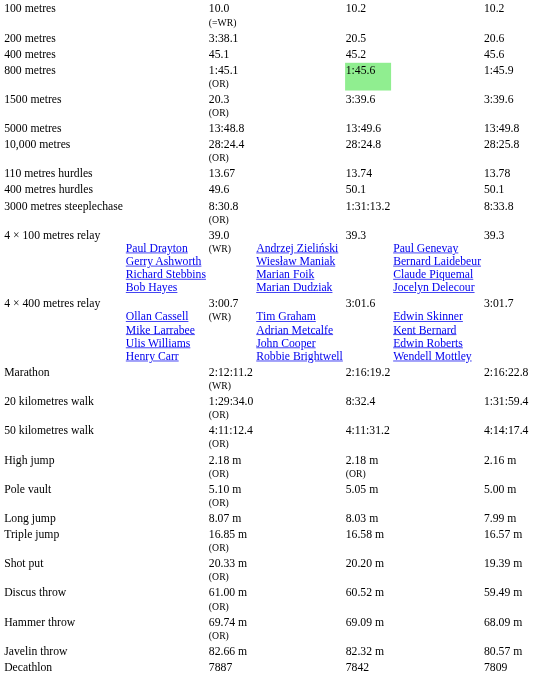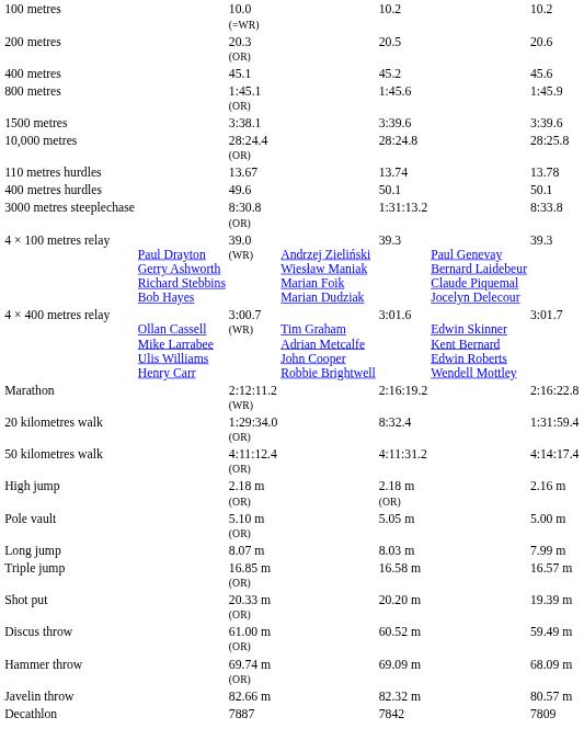200 metres | column 3: 3:38.1 -> 20.3 (OR)
800 metres | column 5: lightgreen background -> no background
1500 metres | column 3: 20.3 (OR) -> 3:38.1
- row: 5000 metres | 13:48.8 | 13:49.6 | 13:49.8
